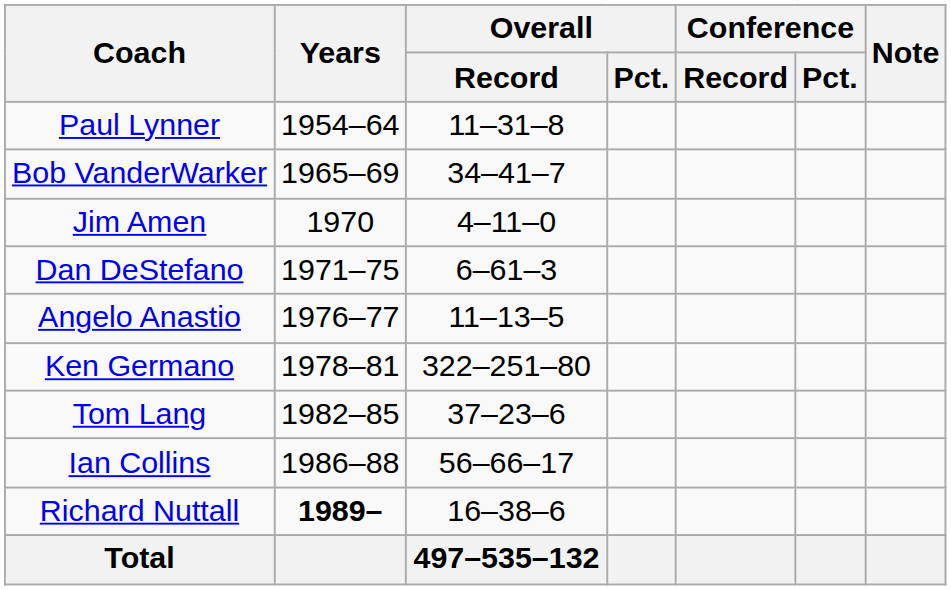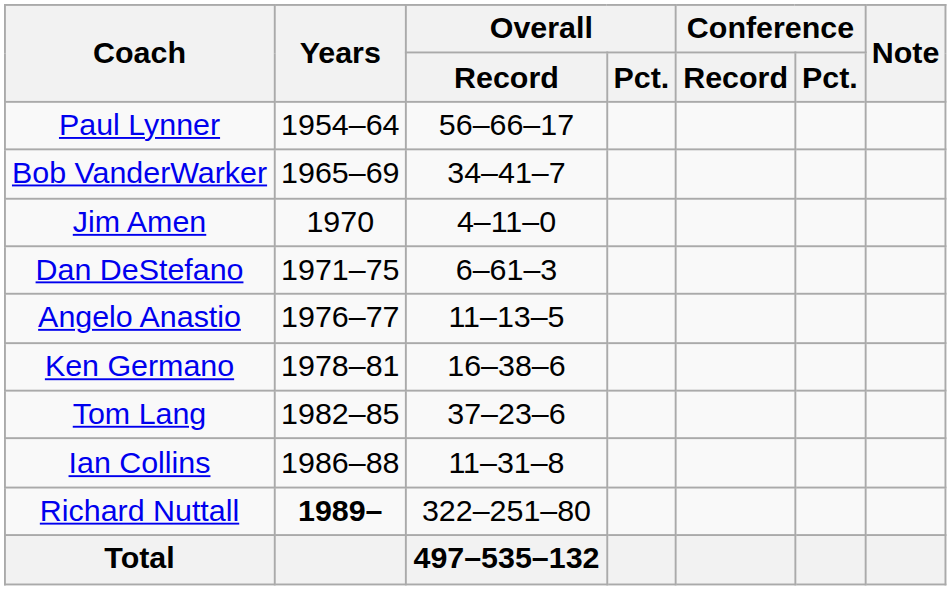Paul Lynner | Overall / Record: 11–31–8 -> 56–66–17
Ken Germano | Overall / Record: 322–251–80 -> 16–38–6
Ian Collins | Overall / Record: 56–66–17 -> 11–31–8
Richard Nuttall | Overall / Record: 16–38–6 -> 322–251–80
